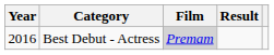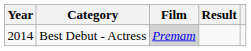Best Debut - Actress | Year: 2016 -> 2014
